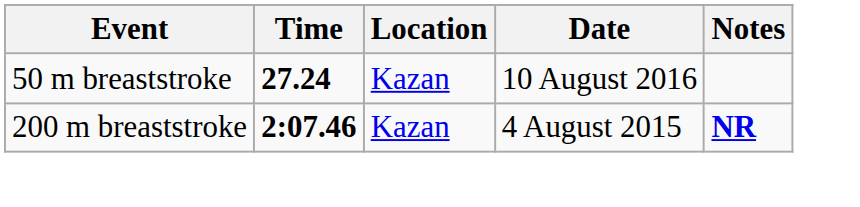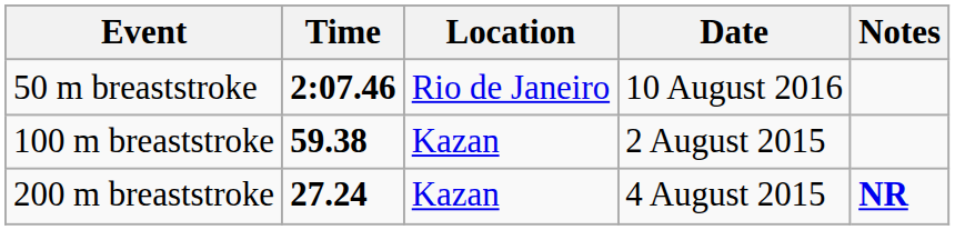50 m breaststroke | Time: 27.24 -> 2:07.46
50 m breaststroke | Location: Kazan -> Rio de Janeiro
+ row: 100 m breaststroke | 59.38 | Kazan | 2 August 2015
200 m breaststroke | Time: 2:07.46 -> 27.24
